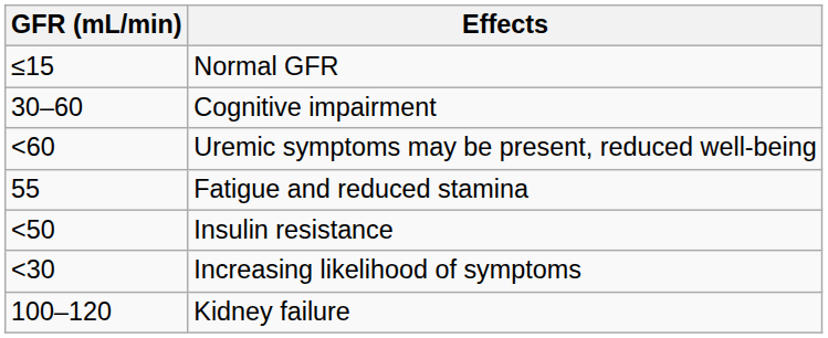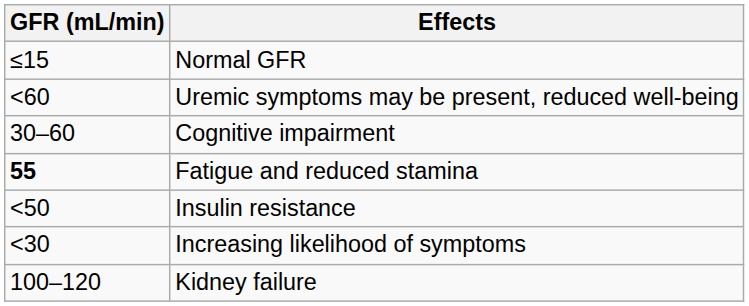rows swapped: Uremic symptoms may be present, reduced well-being <-> Cognitive impairment
Fatigue and reduced stamina | GFR (mL/min): normal -> bold
